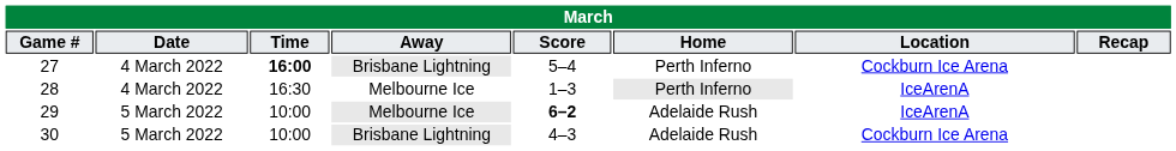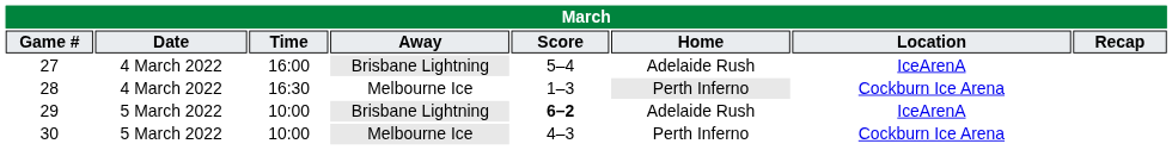27 | Time: bold -> normal
27 | Home: Perth Inferno -> Adelaide Rush
27 | Location: Cockburn Ice Arena -> IceArenA
28 | Location: IceArenA -> Cockburn Ice Arena
29 | Away: Melbourne Ice -> Brisbane Lightning
30 | Away: Brisbane Lightning -> Melbourne Ice
30 | Home: Adelaide Rush -> Perth Inferno
